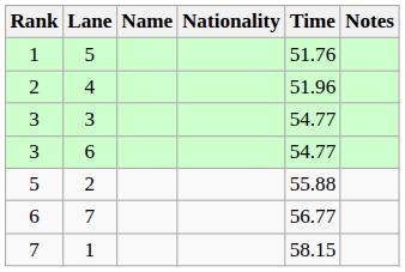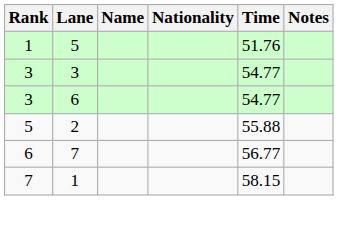- row: 2 | 4 | 51.96
